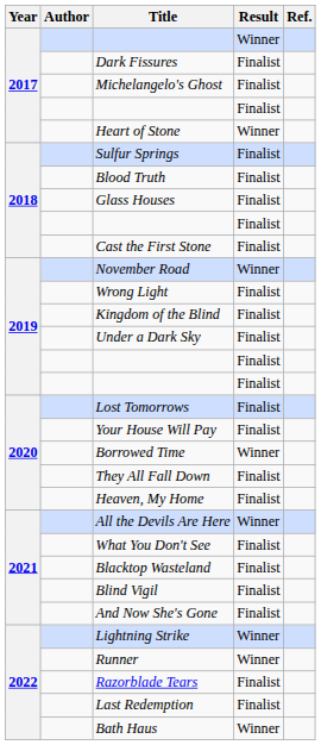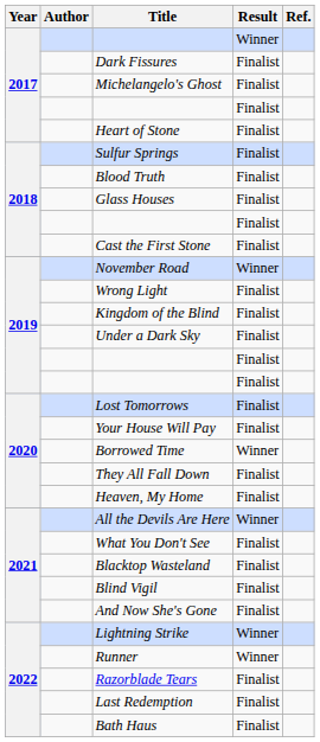Heart of Stone | Result: Winner -> Finalist
Bath Haus | Result: Winner -> Finalist
